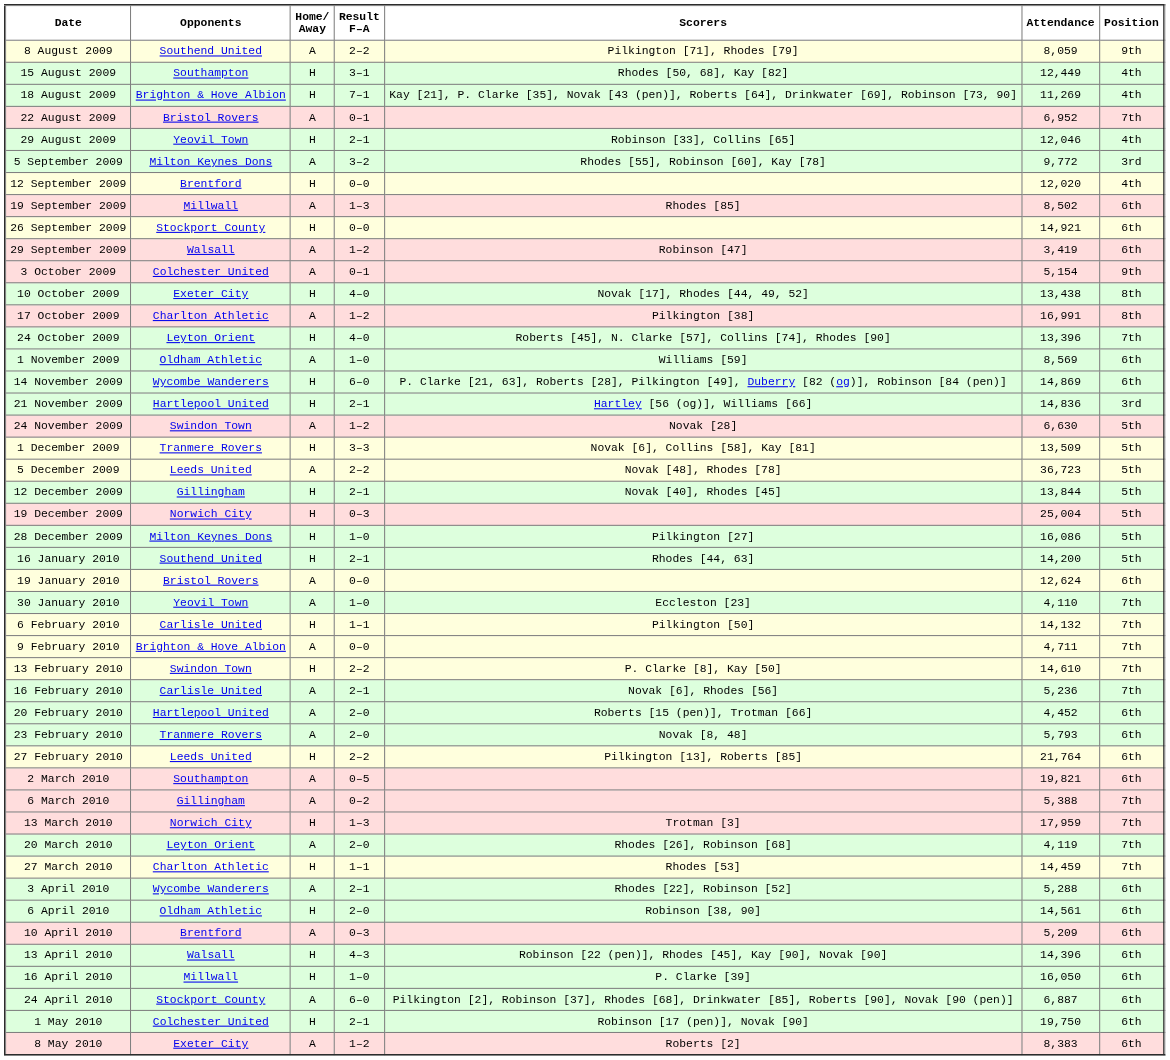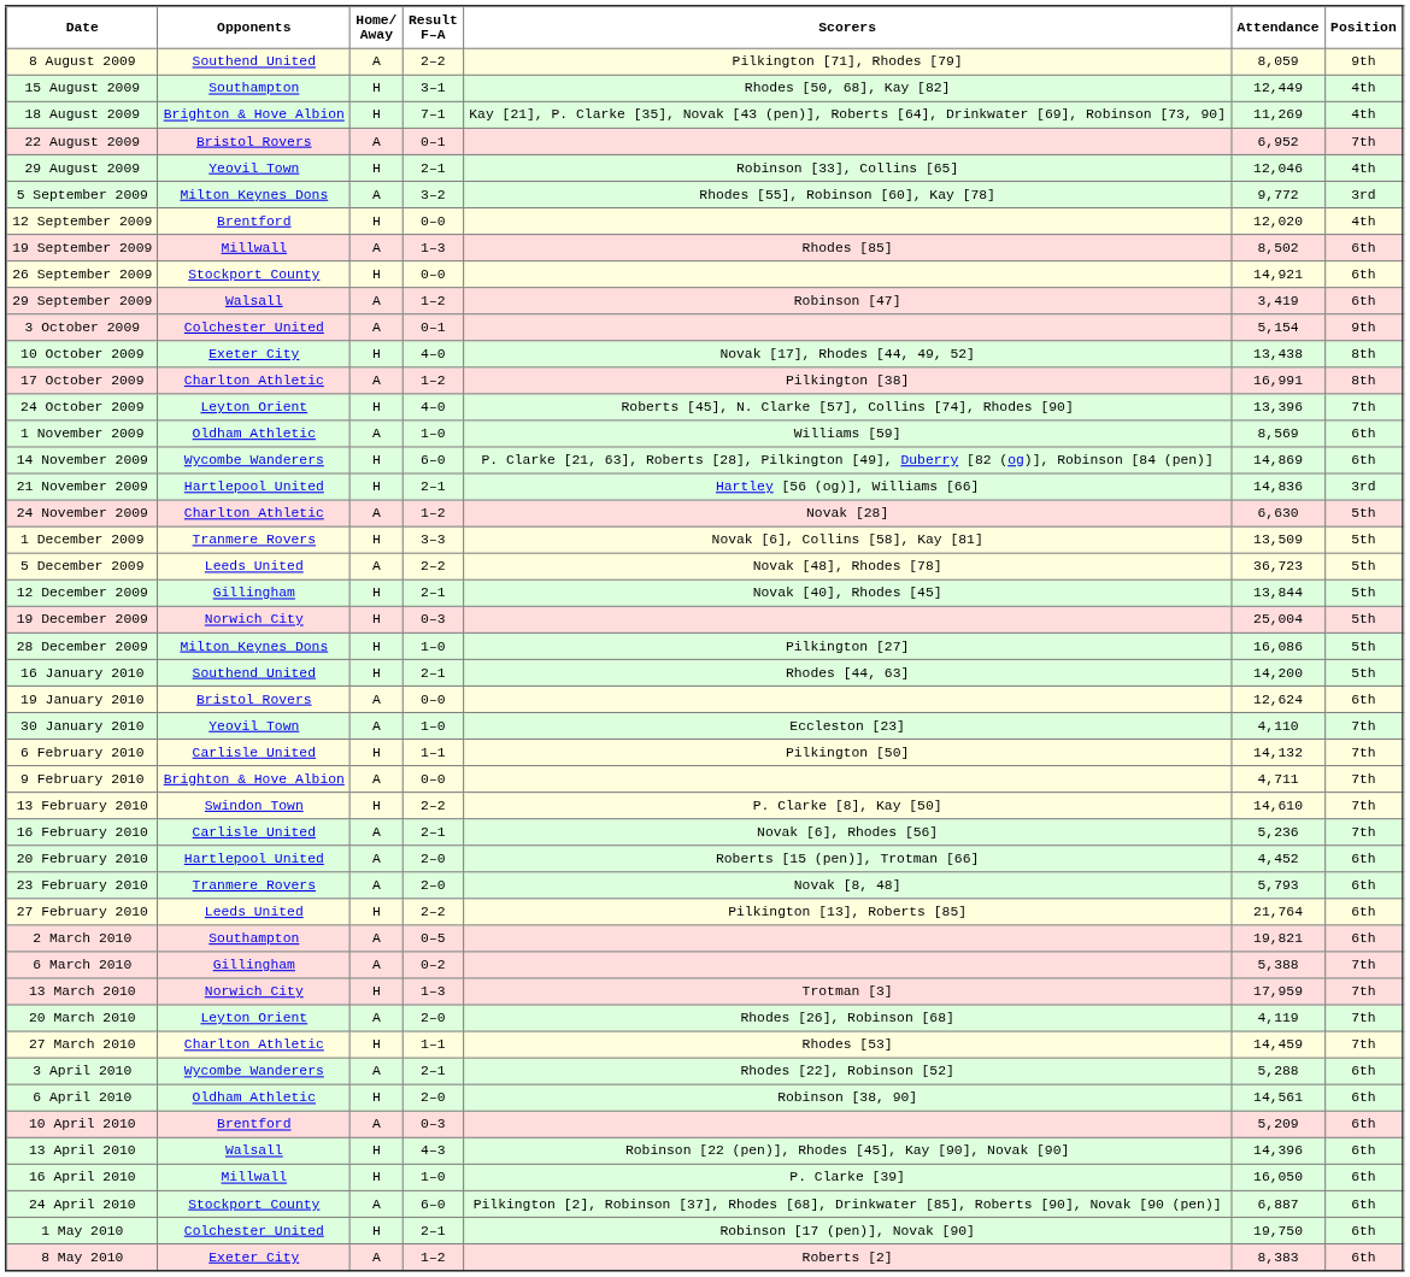24 November 2009 | Opponents: Swindon Town -> Charlton Athletic
